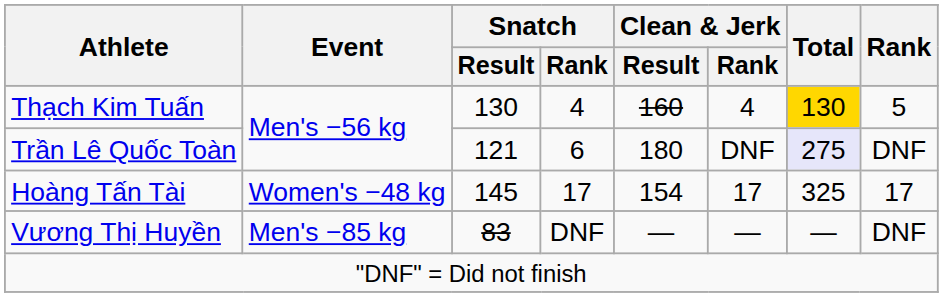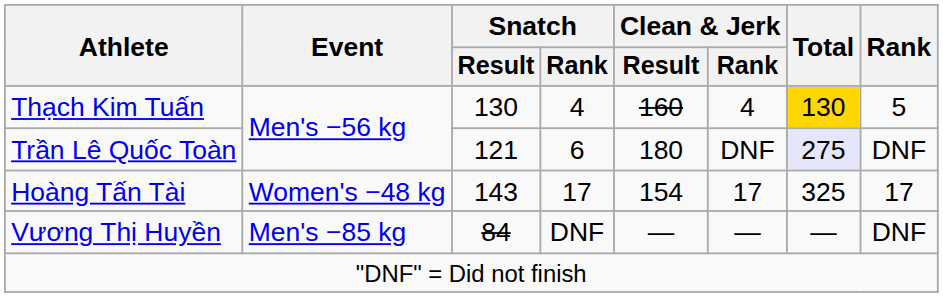Hoàng Tấn Tài | Snatch / Result: 145 -> 143
Vương Thị Huyền | Snatch / Result: 83 -> 84
